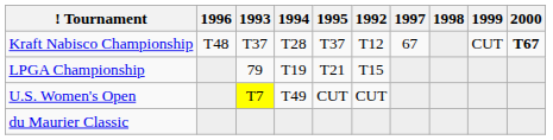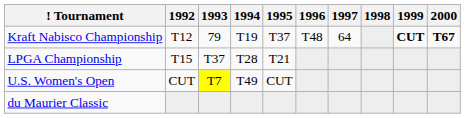columns swapped: 1992 <-> 1996
Kraft Nabisco Championship | 1993: T37 -> 79
Kraft Nabisco Championship | 1994: T28 -> T19
Kraft Nabisco Championship | 1997: 67 -> 64
Kraft Nabisco Championship | 1999: normal -> bold
LPGA Championship | 1993: 79 -> T37
LPGA Championship | 1994: T19 -> T28
